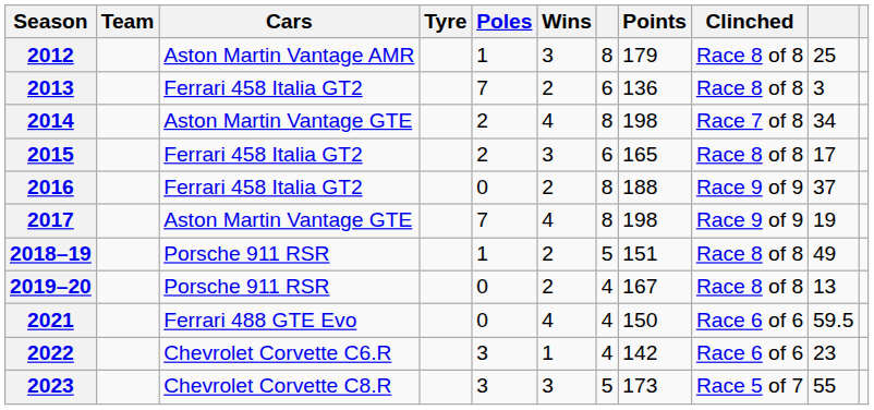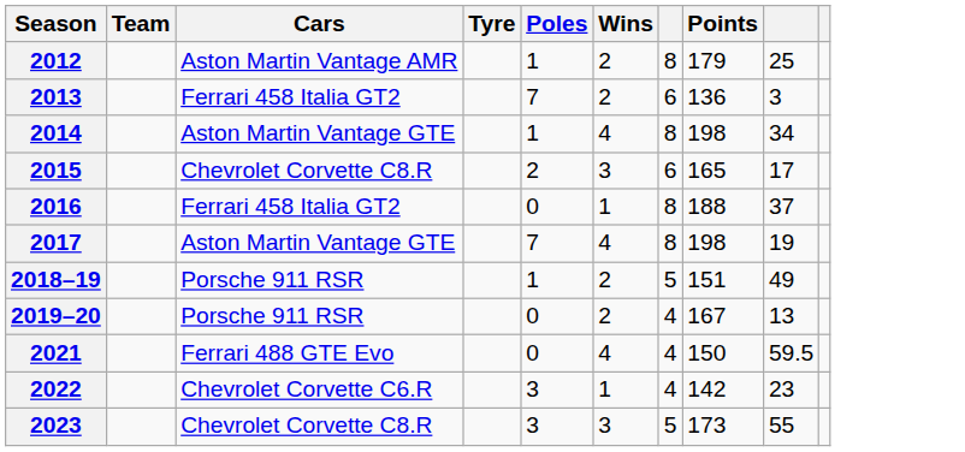- column: Clinched | Race 8 of 8 | Race 8 of 8 | Race 7 of 8 | Race 8 of 8 | Race 9 of 9 | Race 9 of 9 | Race 8 of 8 | Race 8 of 8 | Race 6 of 6 | Race 6 of 6 | Race 5 of 7
2012 | Wins: 3 -> 2
2014 | Poles: 2 -> 1
2015 | Cars: Ferrari 458 Italia GT2 -> Chevrolet Corvette C8.R
2016 | Wins: 2 -> 1
